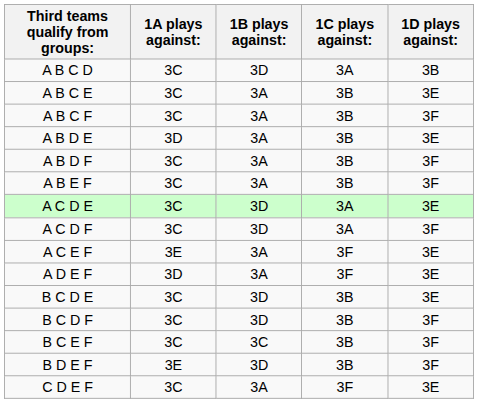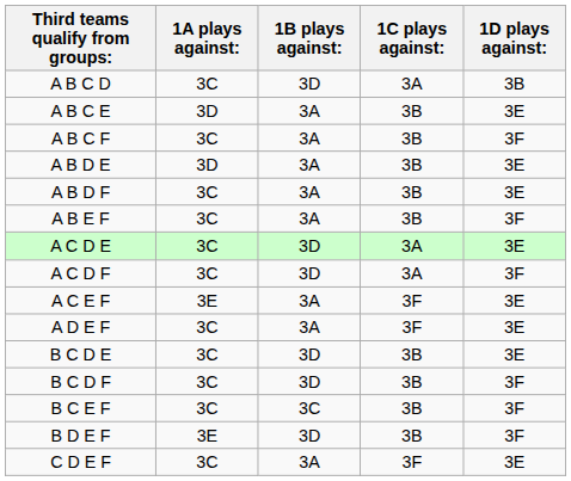A B C E | 1A plays against:: 3C -> 3D
A B D F | 1D plays against:: 3F -> 3E
A D E F | 1A plays against:: 3D -> 3C
